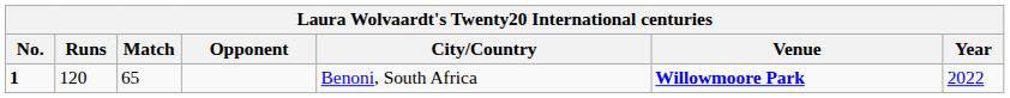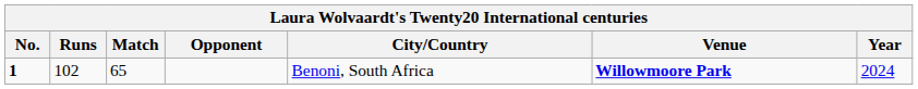1 | Runs: 120 -> 102
1 | Year: 2022 -> 2024
